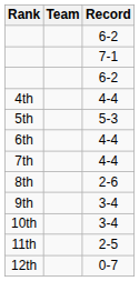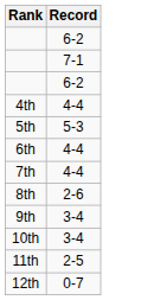- column: Team
